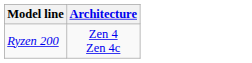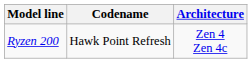+ column: Codename | Hawk Point Refresh
